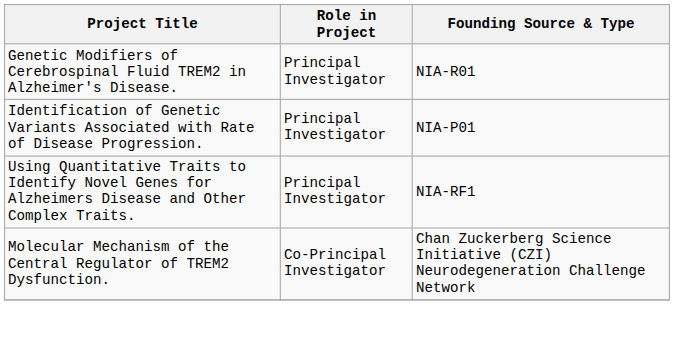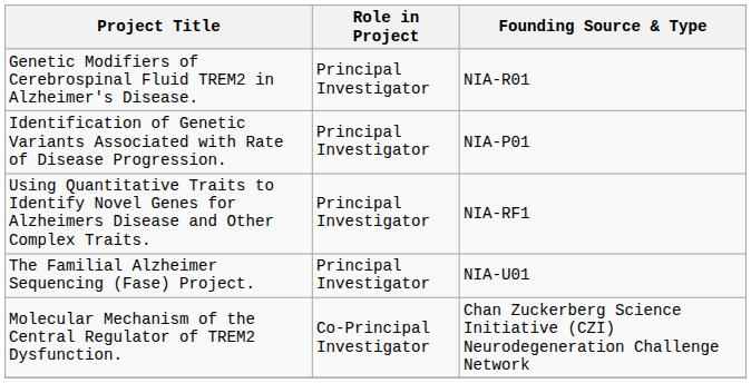+ row: The Familial Alzheimer Sequencing (Fase) Project. | Principal Investigator | NIA-U01
